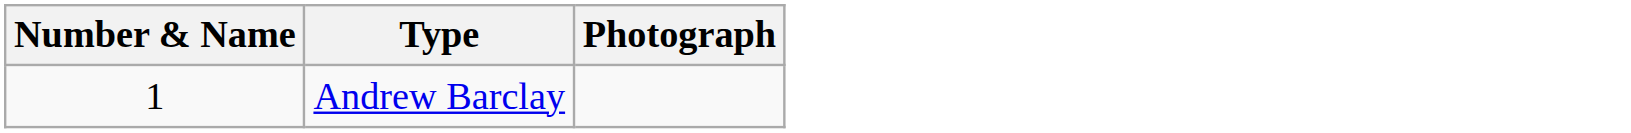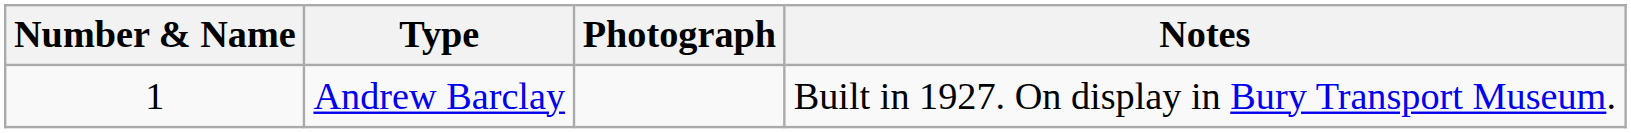+ column: Notes | Built in 1927. On display in Bury Transport Museum.
